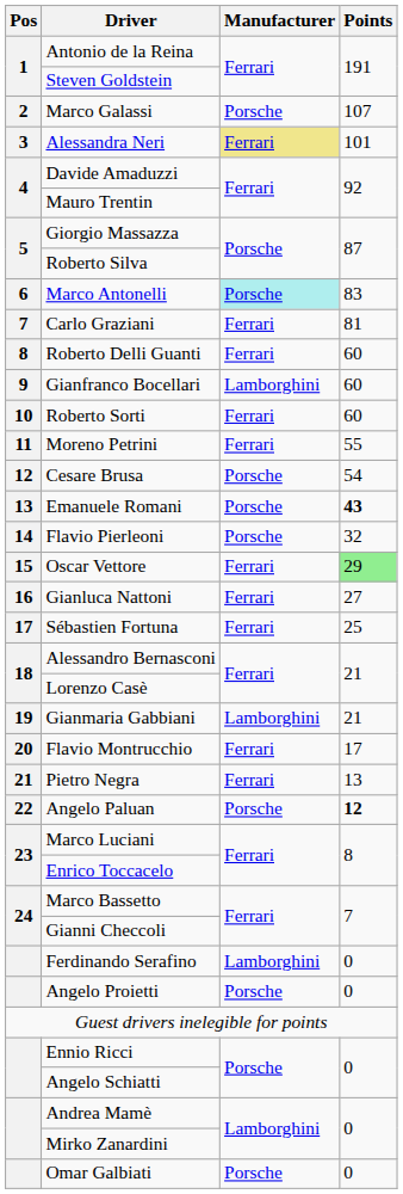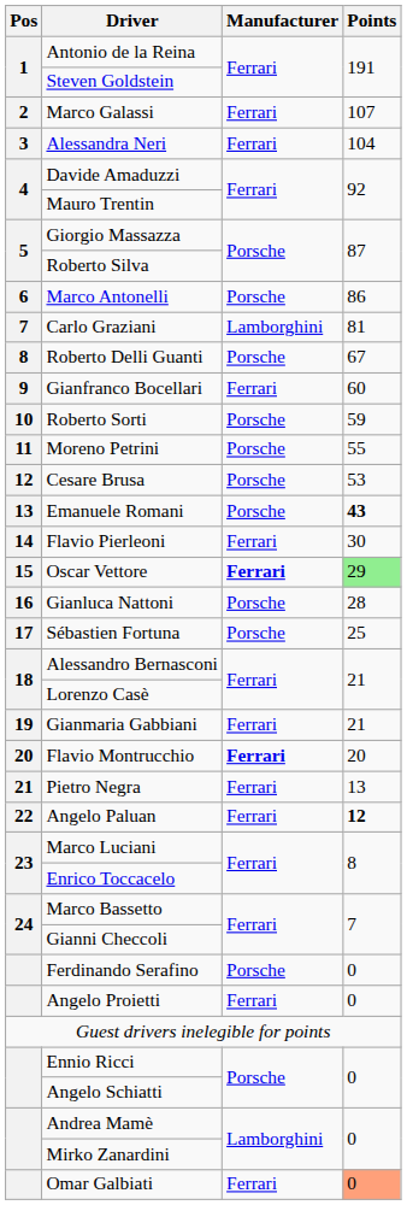Marco Galassi | Manufacturer: Porsche -> Ferrari
Alessandra Neri | Manufacturer: khaki background -> no background
Alessandra Neri | Points: 101 -> 104
Marco Antonelli | Manufacturer: paleturquoise background -> no background
Marco Antonelli | Points: 83 -> 86
Carlo Graziani | Manufacturer: Ferrari -> Lamborghini
Roberto Delli Guanti | Manufacturer: Ferrari -> Porsche
Roberto Delli Guanti | Points: 60 -> 67
Gianfranco Bocellari | Manufacturer: Lamborghini -> Ferrari
Roberto Sorti | Manufacturer: Ferrari -> Porsche
Roberto Sorti | Points: 60 -> 59
Moreno Petrini | Manufacturer: Ferrari -> Porsche
Cesare Brusa | Points: 54 -> 53
Flavio Pierleoni | Manufacturer: Porsche -> Ferrari
Flavio Pierleoni | Points: 32 -> 30
Oscar Vettore | Manufacturer: normal -> bold
Gianluca Nattoni | Manufacturer: Ferrari -> Porsche
Gianluca Nattoni | Points: 27 -> 28
Sébastien Fortuna | Manufacturer: Ferrari -> Porsche
Gianmaria Gabbiani | Manufacturer: Lamborghini -> Ferrari
Flavio Montrucchio | Manufacturer: normal -> bold
Flavio Montrucchio | Points: 17 -> 20
Angelo Paluan | Manufacturer: Porsche -> Ferrari
Ferdinando Serafino | Manufacturer: Lamborghini -> Porsche
Angelo Proietti | Manufacturer: Porsche -> Ferrari
Omar Galbiati | Manufacturer: Porsche -> Ferrari
Omar Galbiati | Points: no background -> lightsalmon background
